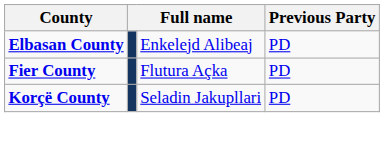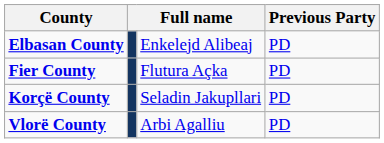+ row: Vlorë County | Arbi Agalliu | PD
